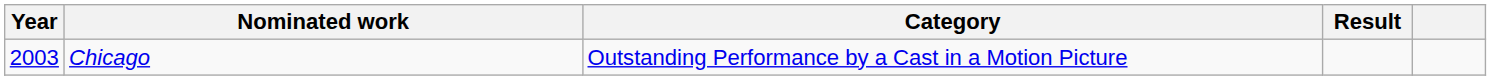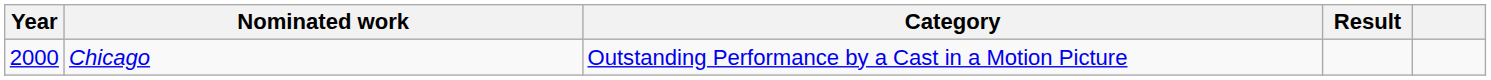Chicago | Year: 2003 -> 2000
